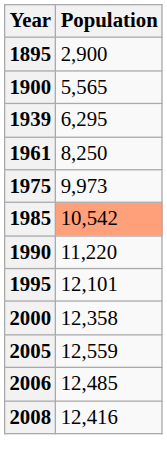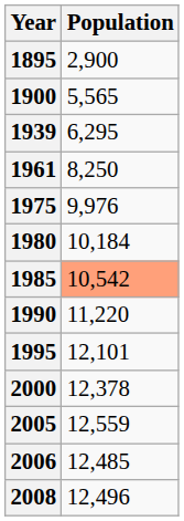1975 | Population: 9,973 -> 9,976
+ row: 1980 | 10,184
2000 | Population: 12,358 -> 12,378
2008 | Population: 12,416 -> 12,496
